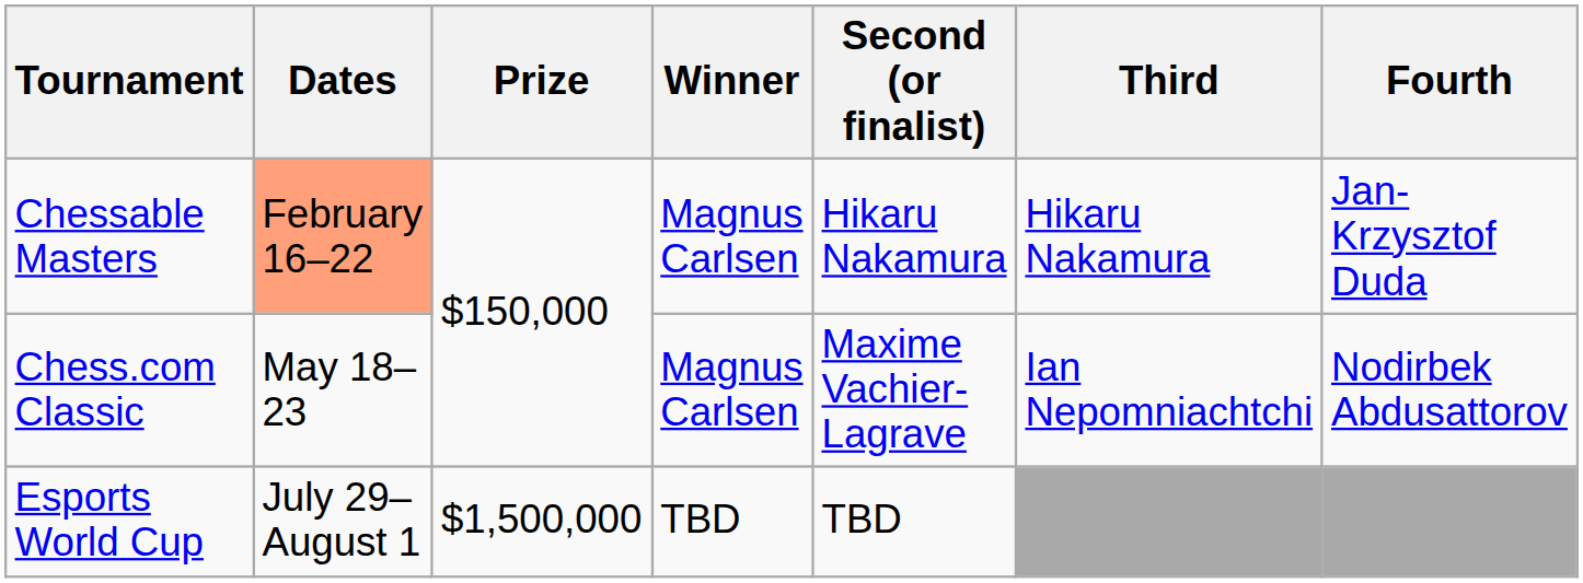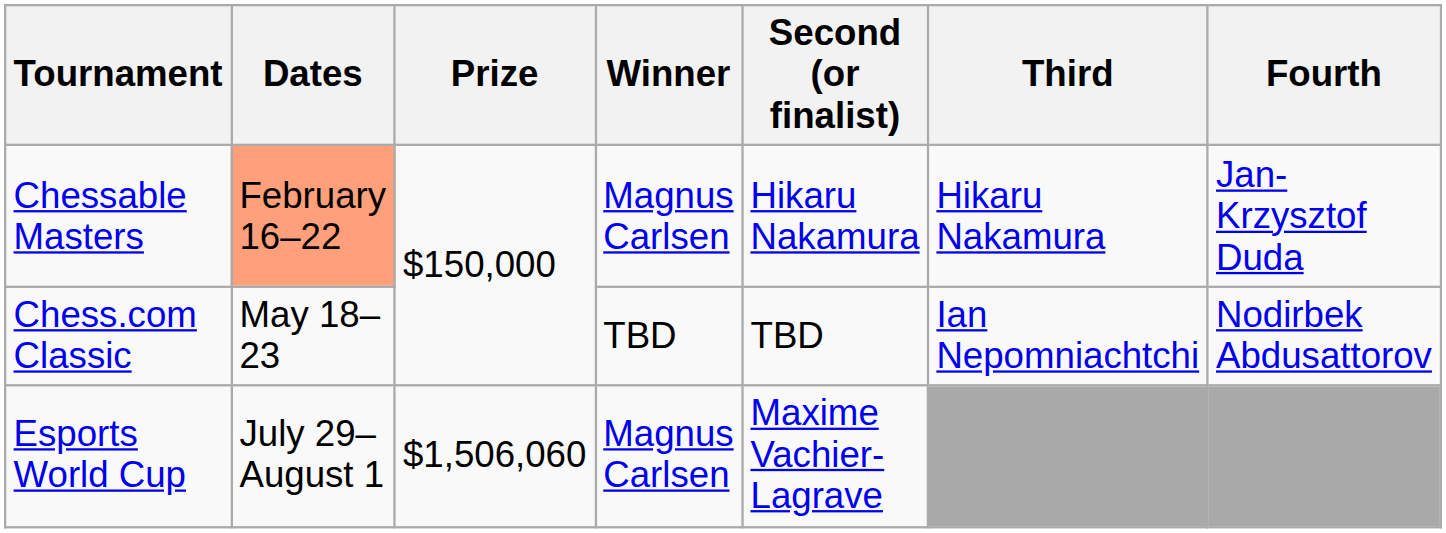Chess.com Classic | Winner: Magnus Carlsen -> TBD
Chess.com Classic | Second (or finalist): Maxime Vachier-Lagrave -> TBD
Esports World Cup | Prize: $1,500,000 -> $1,506,060
Esports World Cup | Winner: TBD -> Magnus Carlsen
Esports World Cup | Second (or finalist): TBD -> Maxime Vachier-Lagrave
